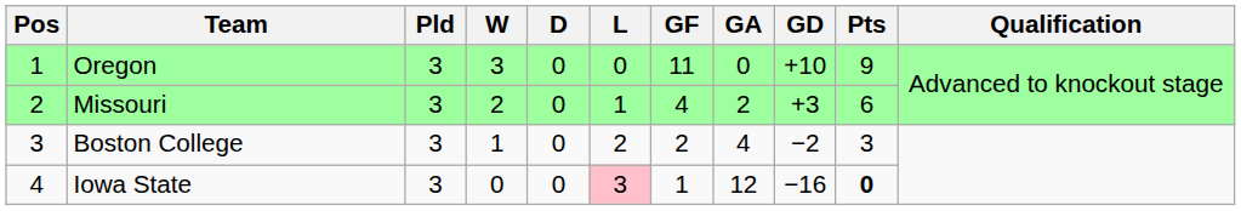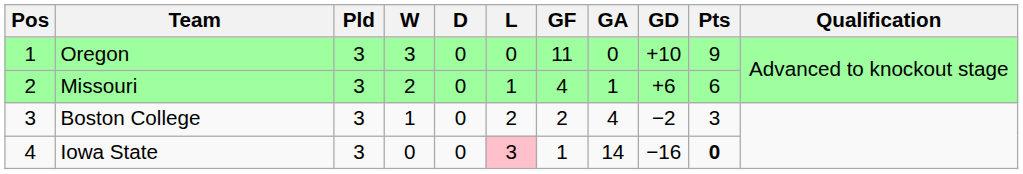Missouri | GA: 2 -> 1
Missouri | GD: +3 -> +6
Iowa State | GA: 12 -> 14
